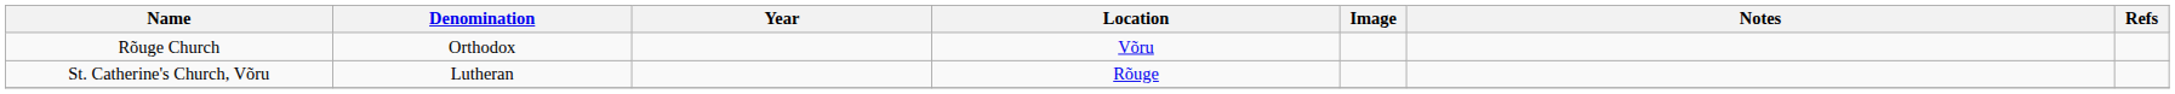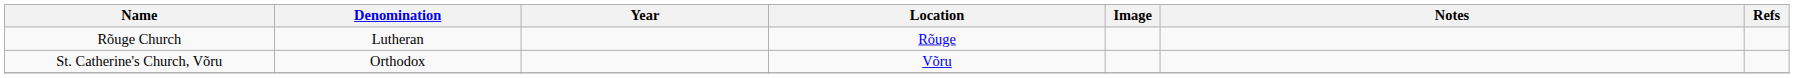Rõuge Church | Denomination: Orthodox -> Lutheran
Rõuge Church | Location: Võru -> Rõuge
St. Catherine's Church, Võru | Denomination: Lutheran -> Orthodox
St. Catherine's Church, Võru | Location: Rõuge -> Võru
